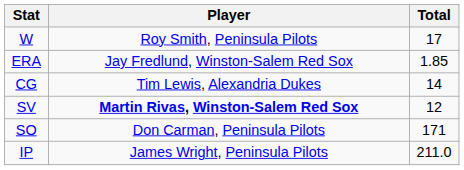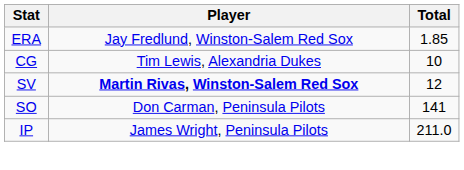- row: W | Roy Smith, Peninsula Pilots | 17
CG | Total: 14 -> 10
SO | Total: 171 -> 141
